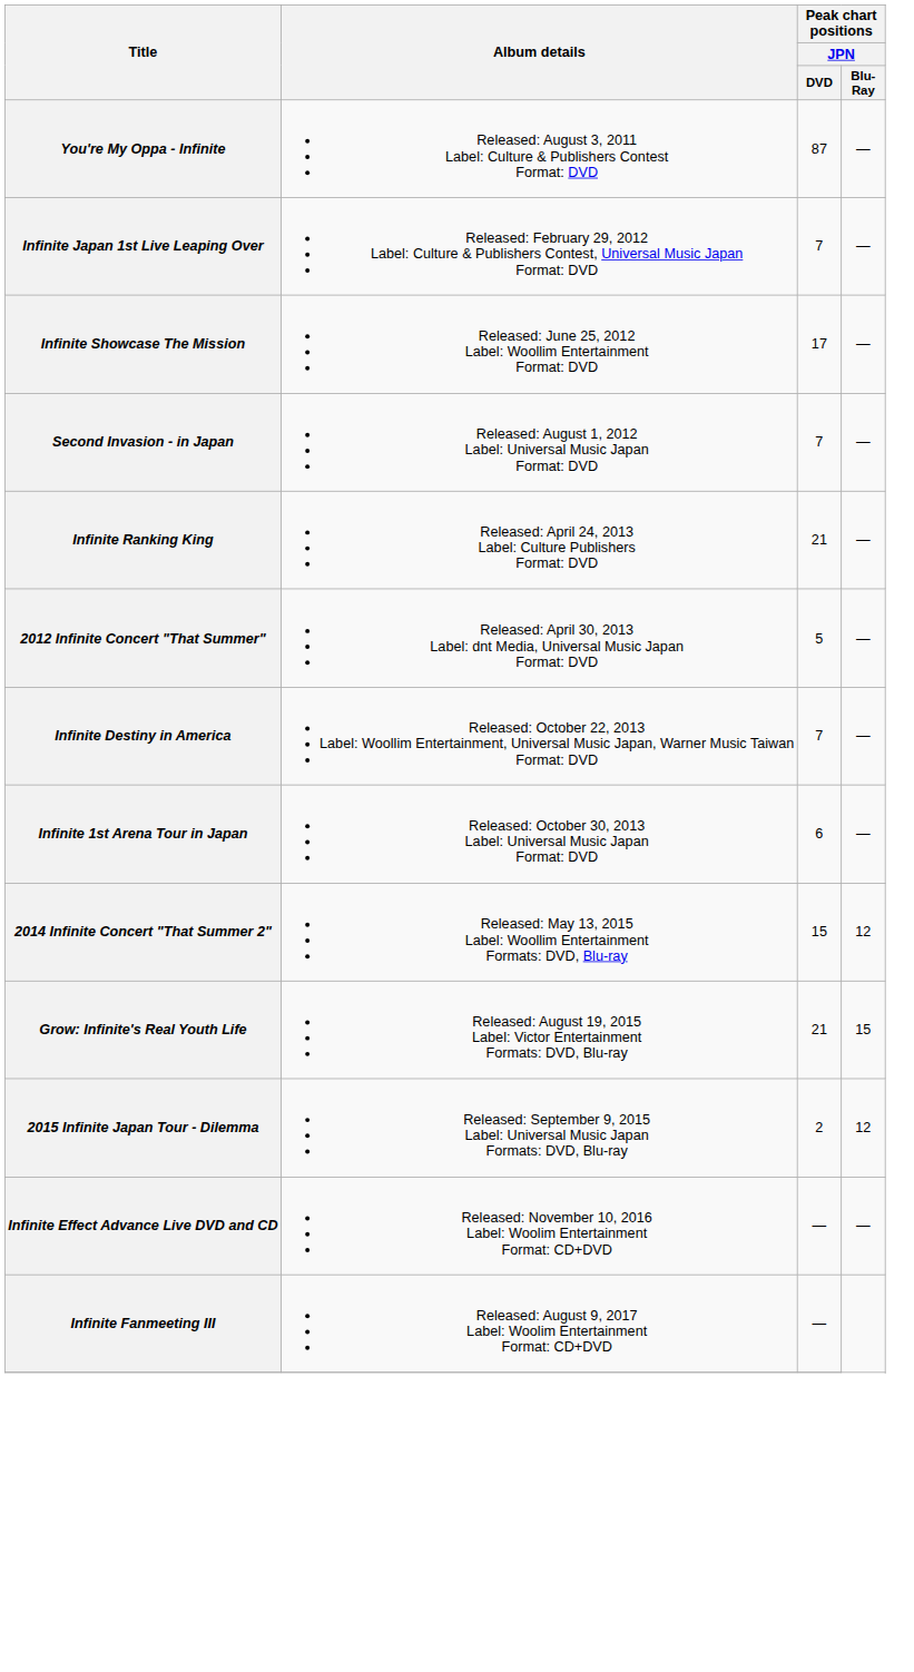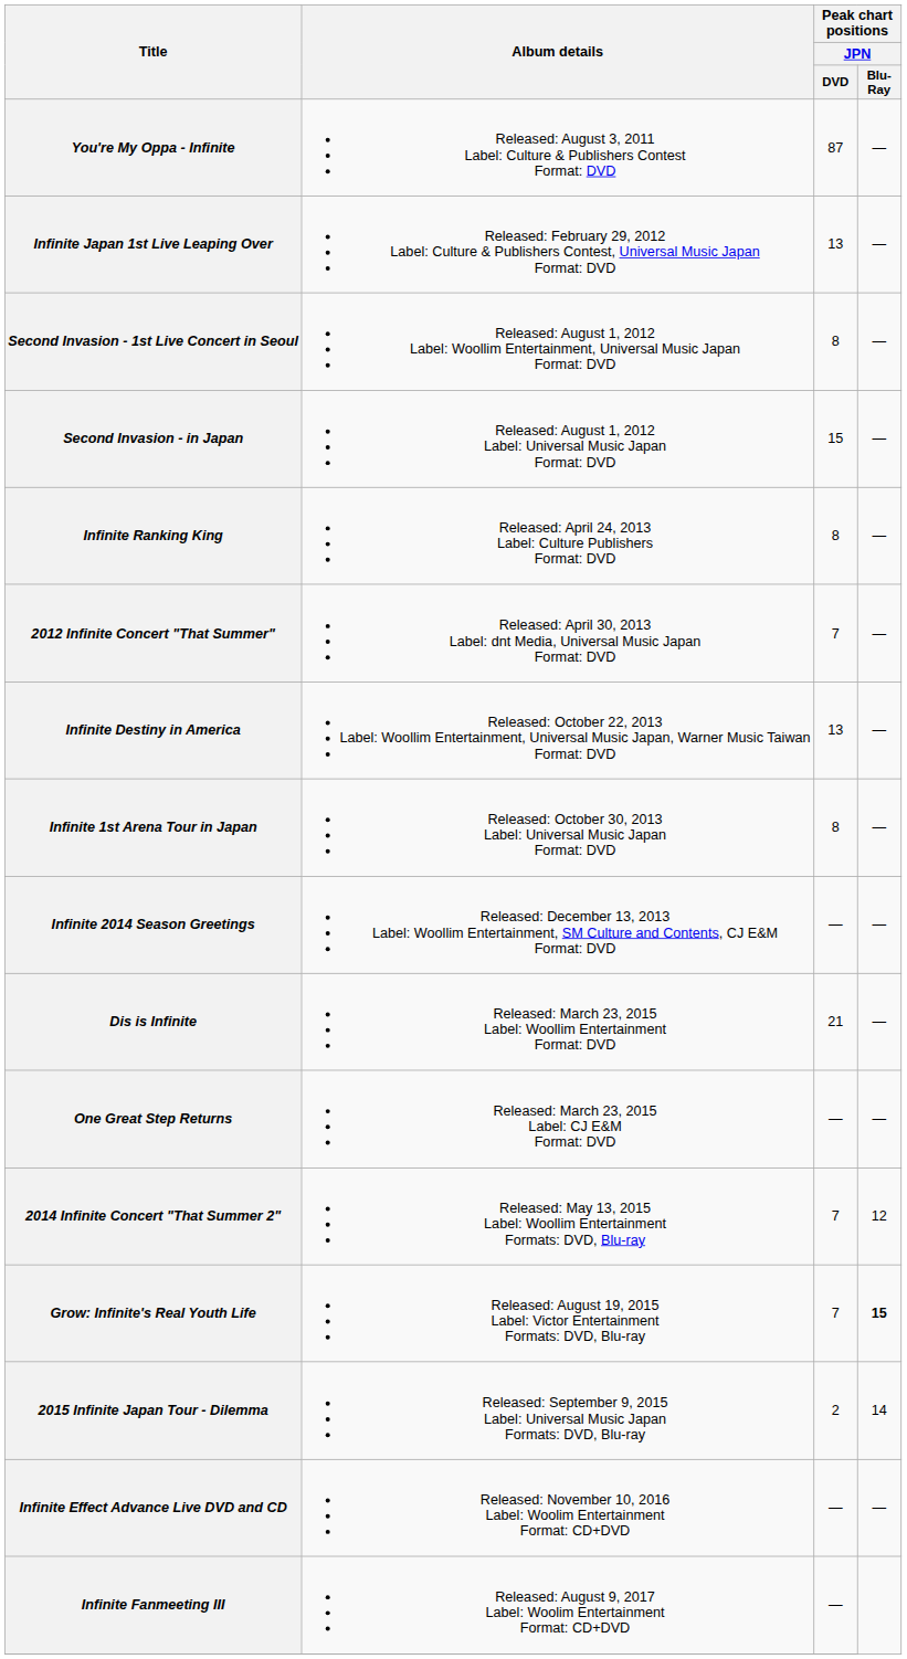Infinite Japan 1st Live Leaping Over | Peak chart positions / JPN / DVD: 7 -> 13
- row: Infinite Showcase The Mission | Released: June 25, 2012 Label: Woollim Entertainment Format: DVD | 17 | —
+ row: Second Invasion - 1st Live Concert in Seoul | Released: August 1, 2012 Label: Woollim Entertainment, Universal Music Japan Format: DVD | 8 | —
Second Invasion - in Japan | Peak chart positions / JPN / DVD: 7 -> 15
Infinite Ranking King | Peak chart positions / JPN / DVD: 21 -> 8
2012 Infinite Concert "That Summer" | Peak chart positions / JPN / DVD: 5 -> 7
Infinite Destiny in America | Peak chart positions / JPN / DVD: 7 -> 13
Infinite 1st Arena Tour in Japan | Peak chart positions / JPN / DVD: 6 -> 8
+ row: Infinite 2014 Season Greetings | Released: December 13, 2013 Label: Woollim Entertainment, SM Culture and Contents, CJ E&M Format: DVD | — | —
+ row: Dis is Infinite | Released: March 23, 2015 Label: Woollim Entertainment Format: DVD | 21 | —
+ row: One Great Step Returns | Released: March 23, 2015 Label: CJ E&M Format: DVD | — | —
2014 Infinite Concert "That Summer 2" | Peak chart positions / JPN / DVD: 15 -> 7
Grow: Infinite's Real Youth Life | Peak chart positions / JPN / DVD: 21 -> 7
Grow: Infinite's Real Youth Life | Peak chart positions / JPN / Blu-Ray: normal -> bold
2015 Infinite Japan Tour - Dilemma | Peak chart positions / JPN / Blu-Ray: 12 -> 14
